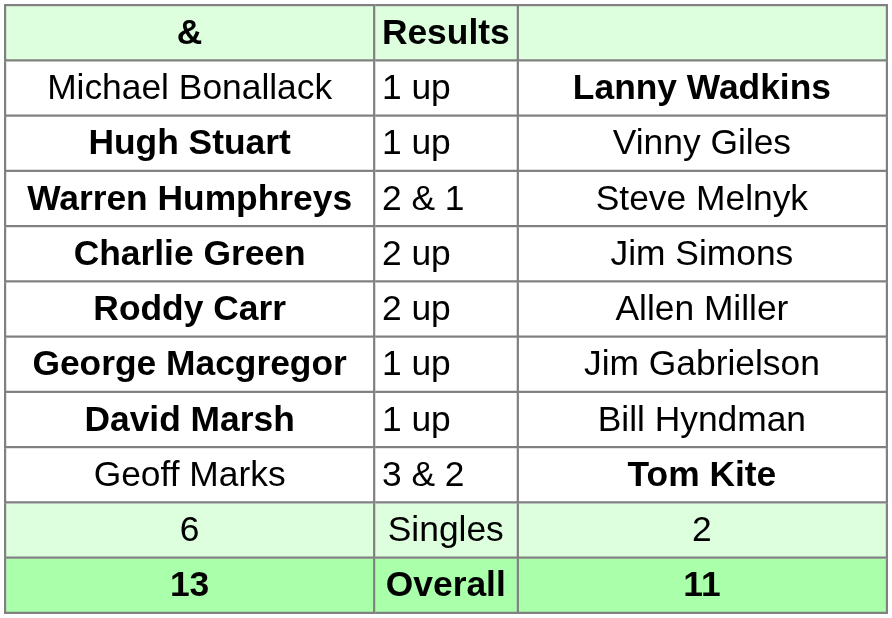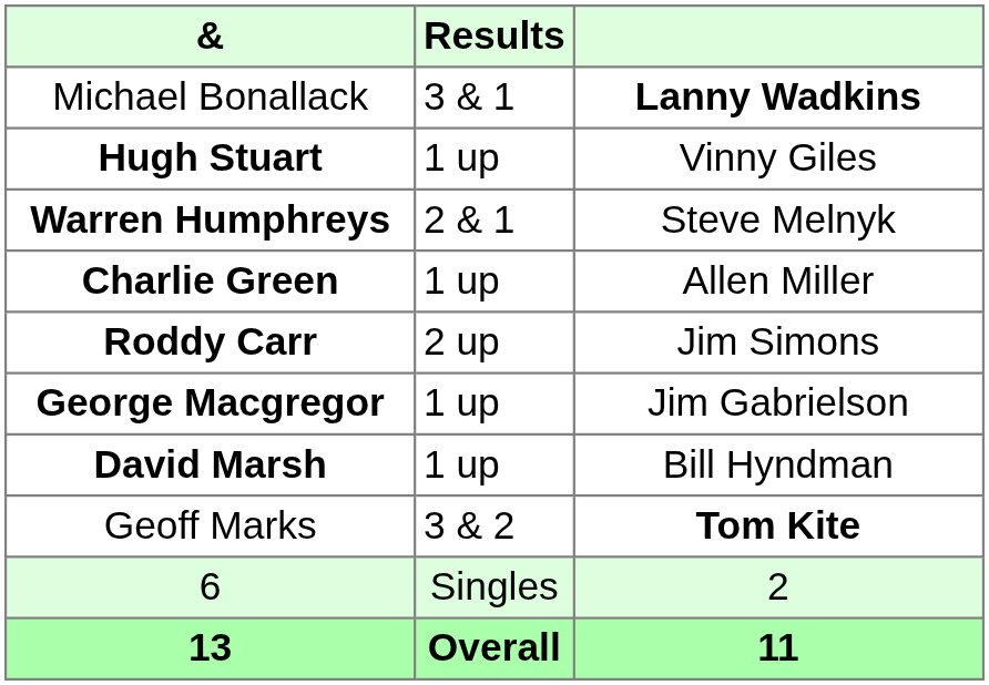Michael Bonallack | Results: 1 up -> 3 & 1
Charlie Green | Results: 2 up -> 1 up
Charlie Green | column 3: Jim Simons -> Allen Miller
Roddy Carr | column 3: Allen Miller -> Jim Simons
